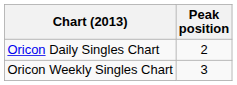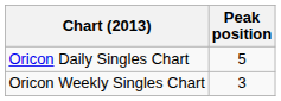Oricon Daily Singles Chart | Peak position: 2 -> 5
